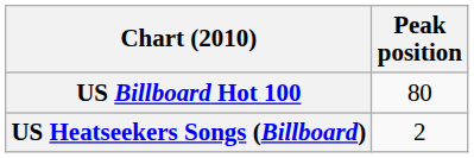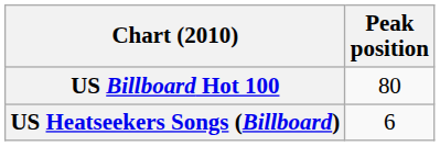US Heatseekers Songs (Billboard) | Peak position: 2 -> 6
